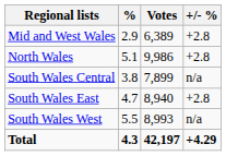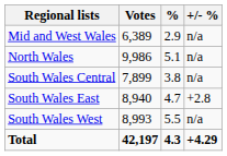columns swapped: Votes <-> %
Mid and West Wales | +/- %: +2.8 -> n/a
North Wales | +/- %: +2.8 -> n/a
